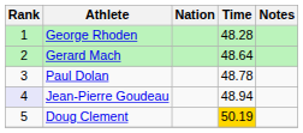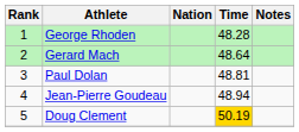Paul Dolan | Time: 48.78 -> 48.81
Jean-Pierre Goudeau | Rank: lavender background -> no background
